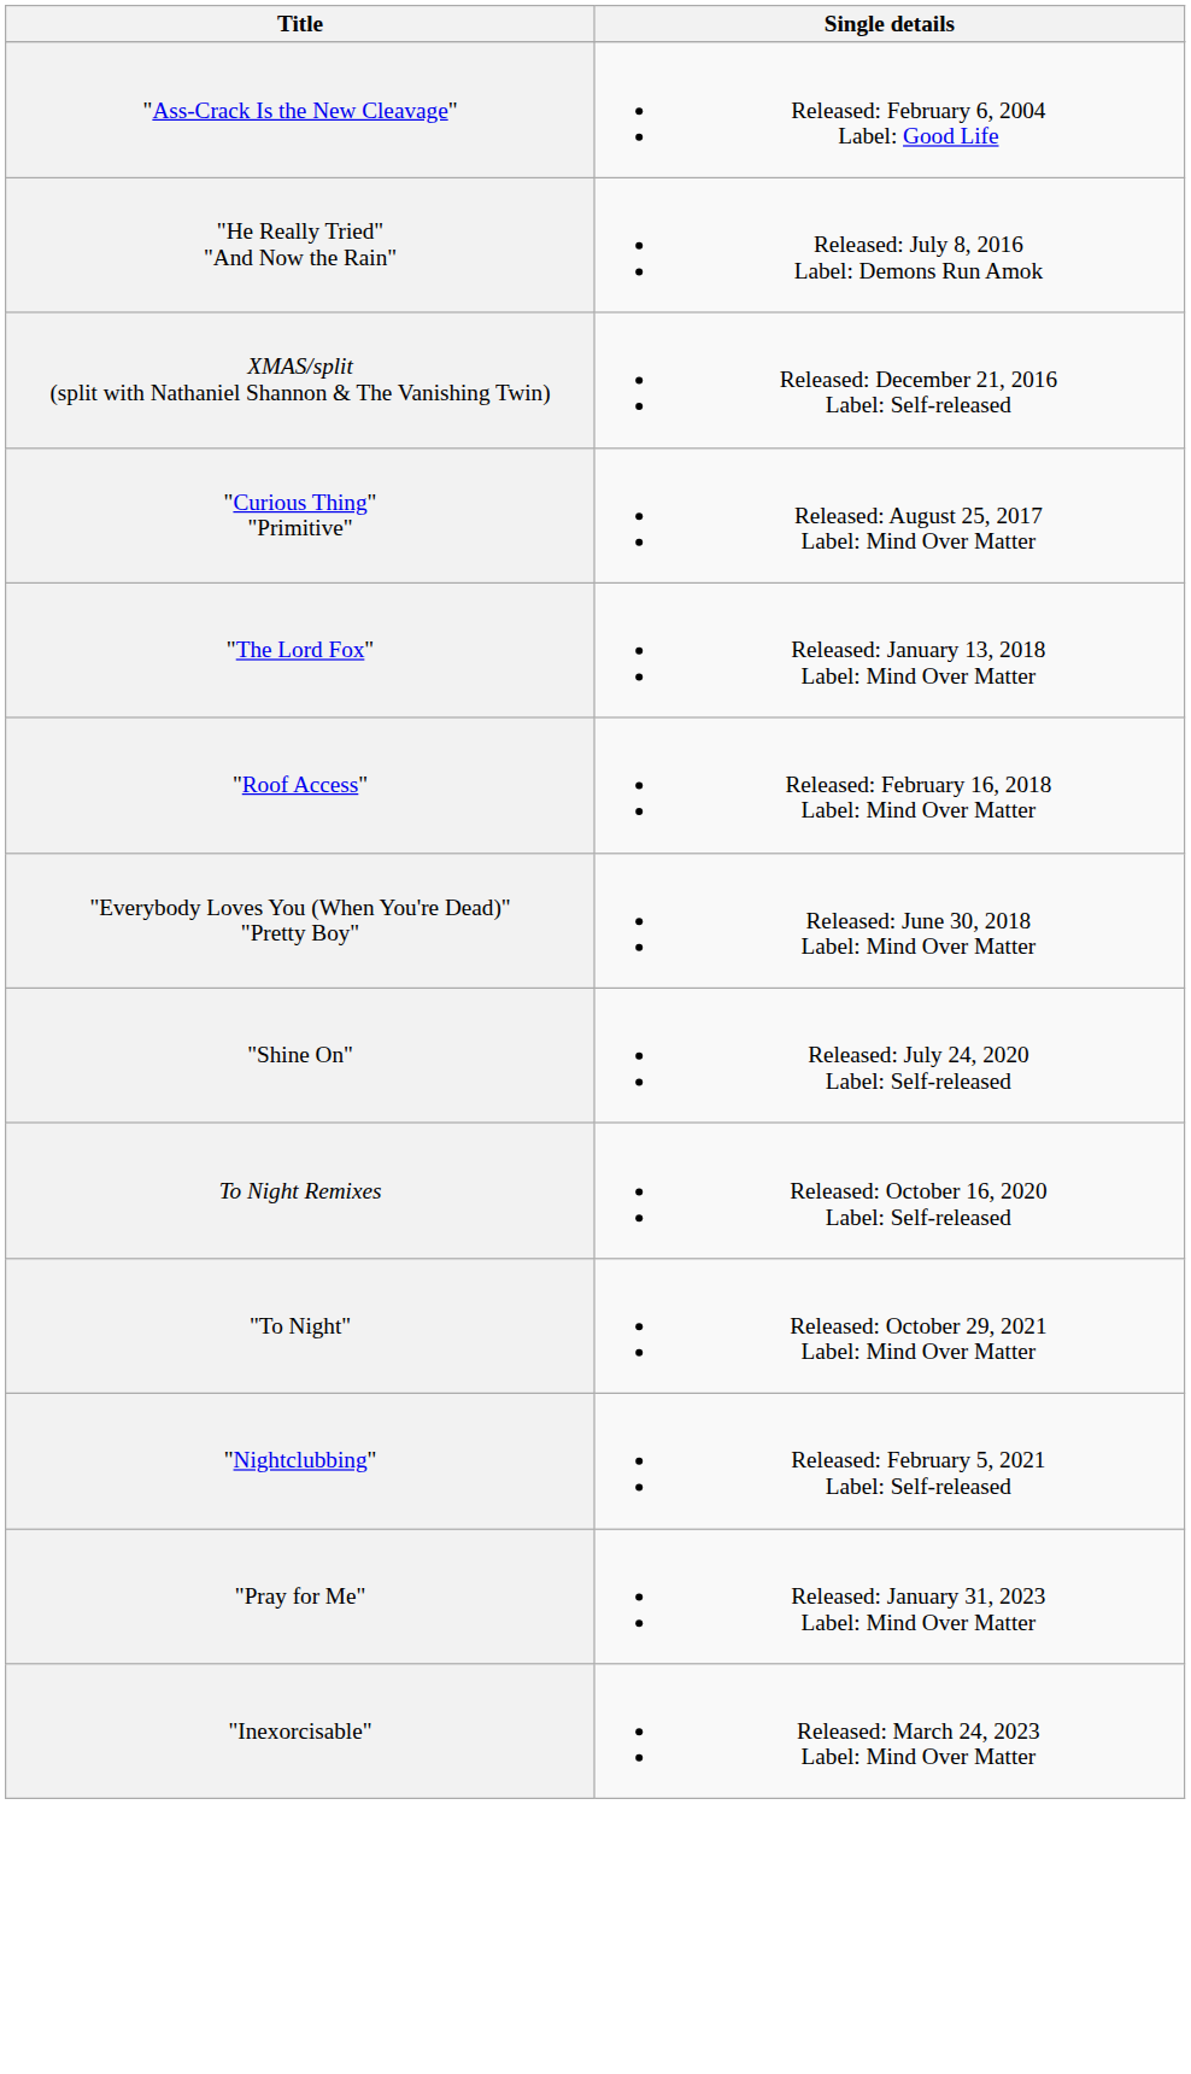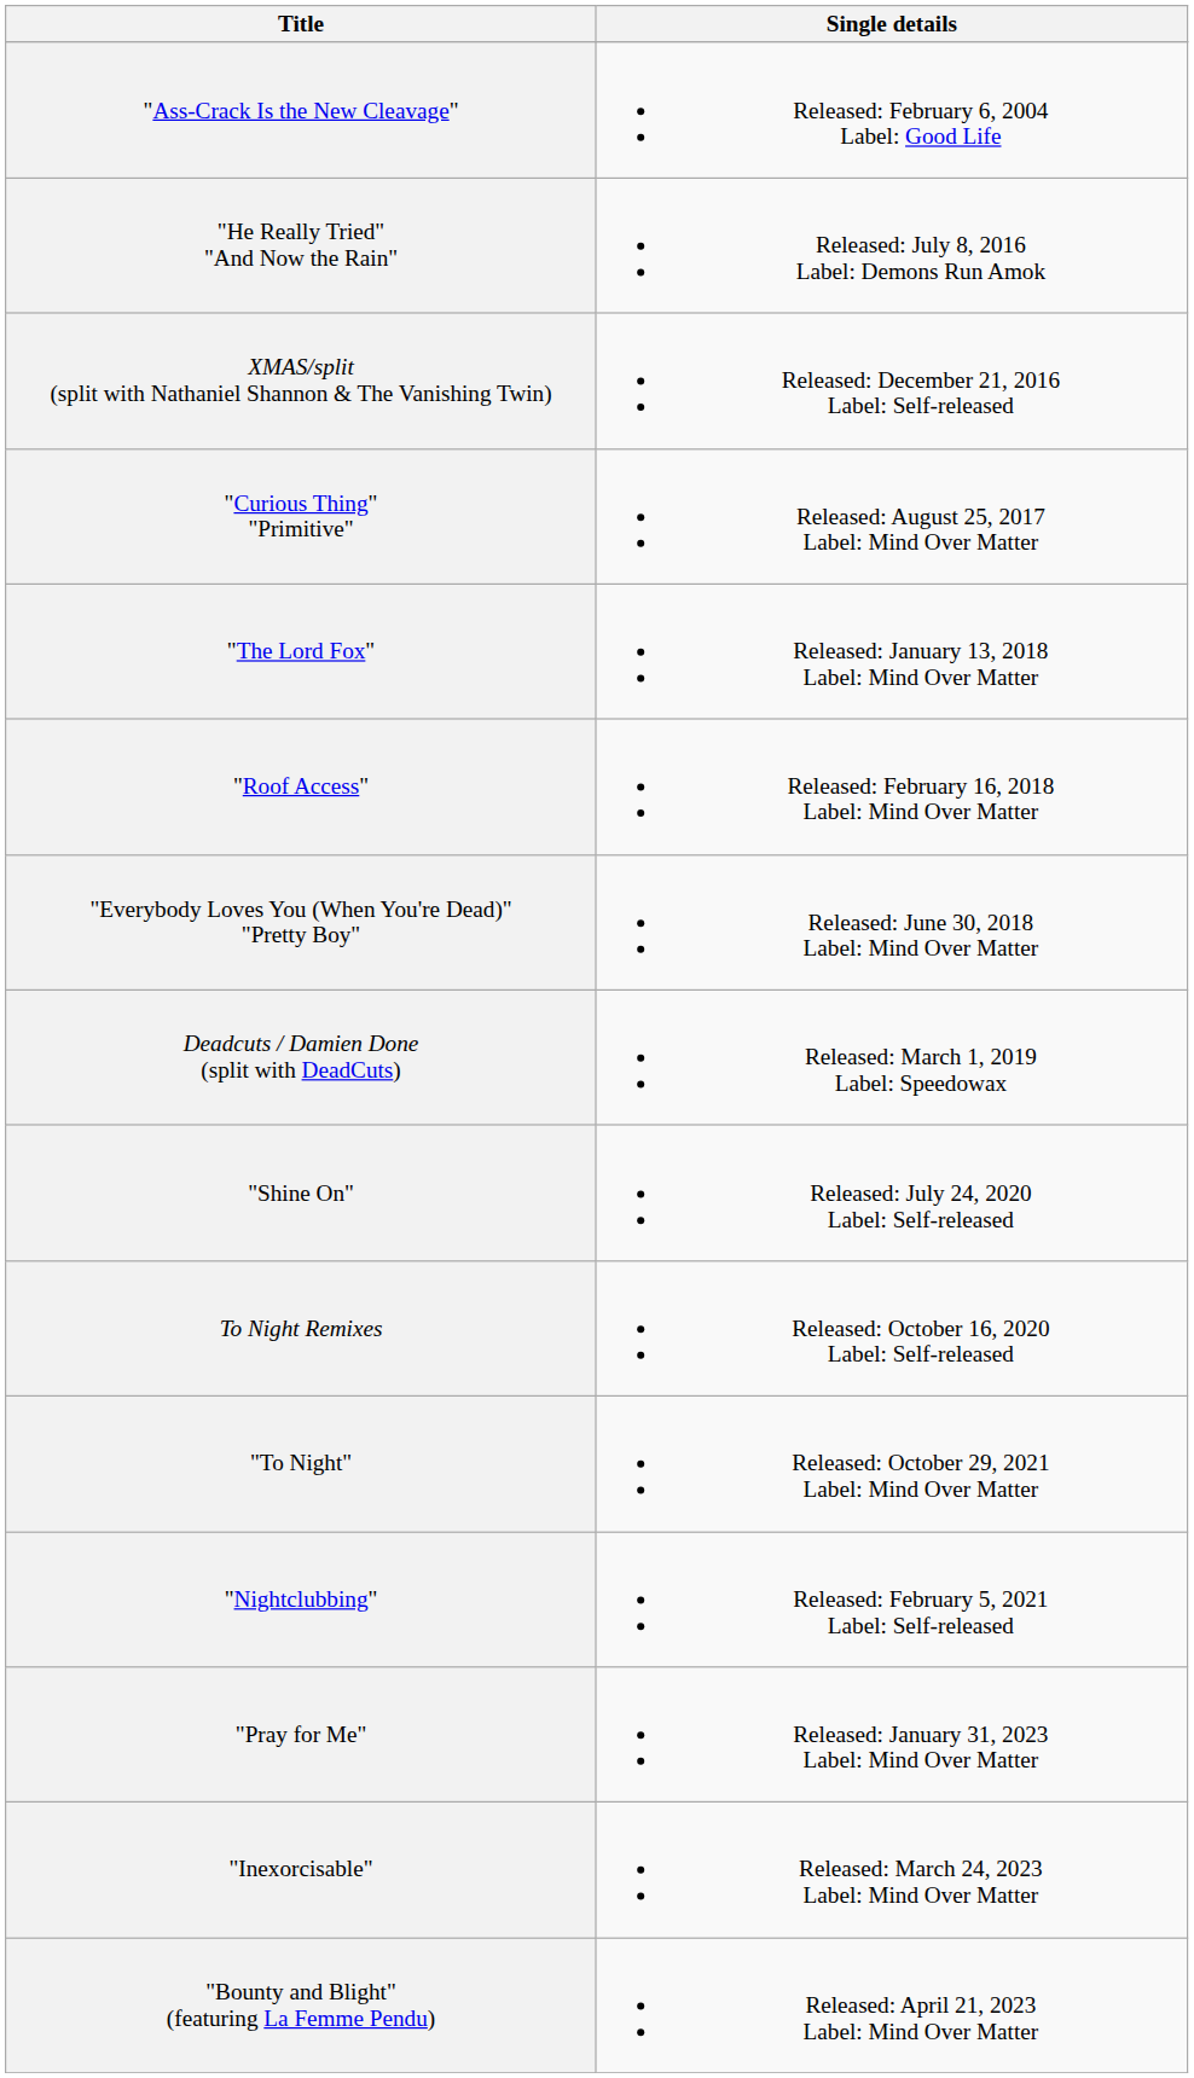+ row: Deadcuts / Damien Done (split with DeadCuts) | Released: March 1, 2019 Label: Speedowax
+ row: "Bounty and Blight" (featuring La Femme Pendu) | Released: April 21, 2023 Label: Mind Over Matter
